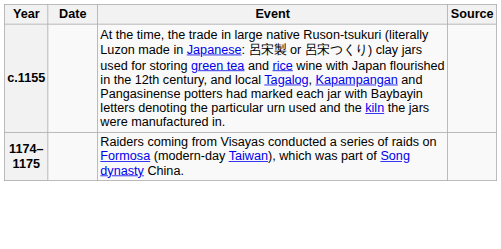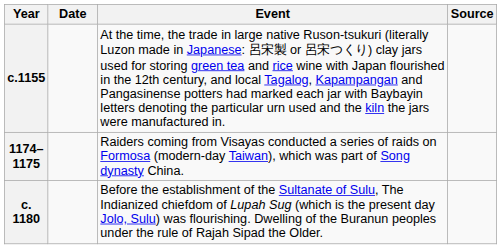+ row: c. 1180 | Before the establishment of the Sultanate of Sulu, The Indianized chiefdom of Lupah Sug (which is the present day Jolo, Sulu) was flourishing. Dwelling of the Buranun peoples under the rule of Rajah Sipad the Older.
